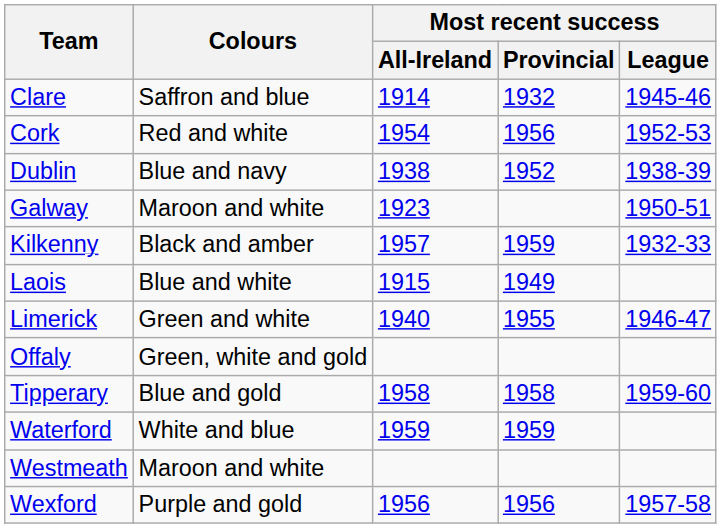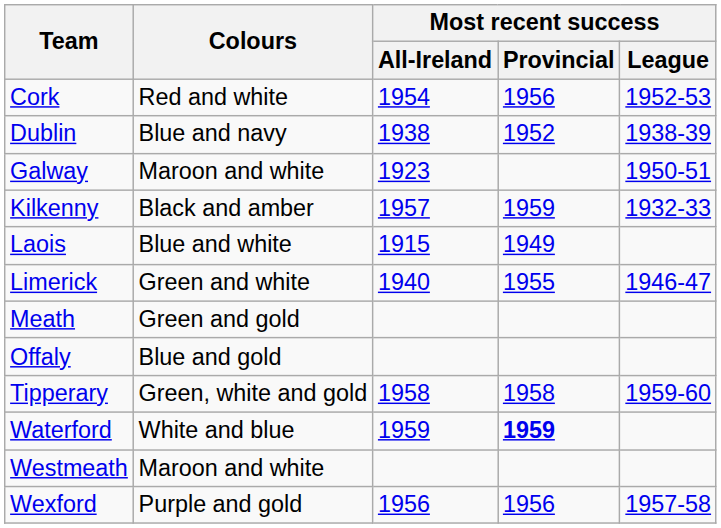- row: Clare | Saffron and blue | 1914 | 1932 | 1945-46
+ row: Meath | Green and gold
Offaly | Colours: Green, white and gold -> Blue and gold
Tipperary | Colours: Blue and gold -> Green, white and gold
Waterford | Most recent success / Provincial: normal -> bold
